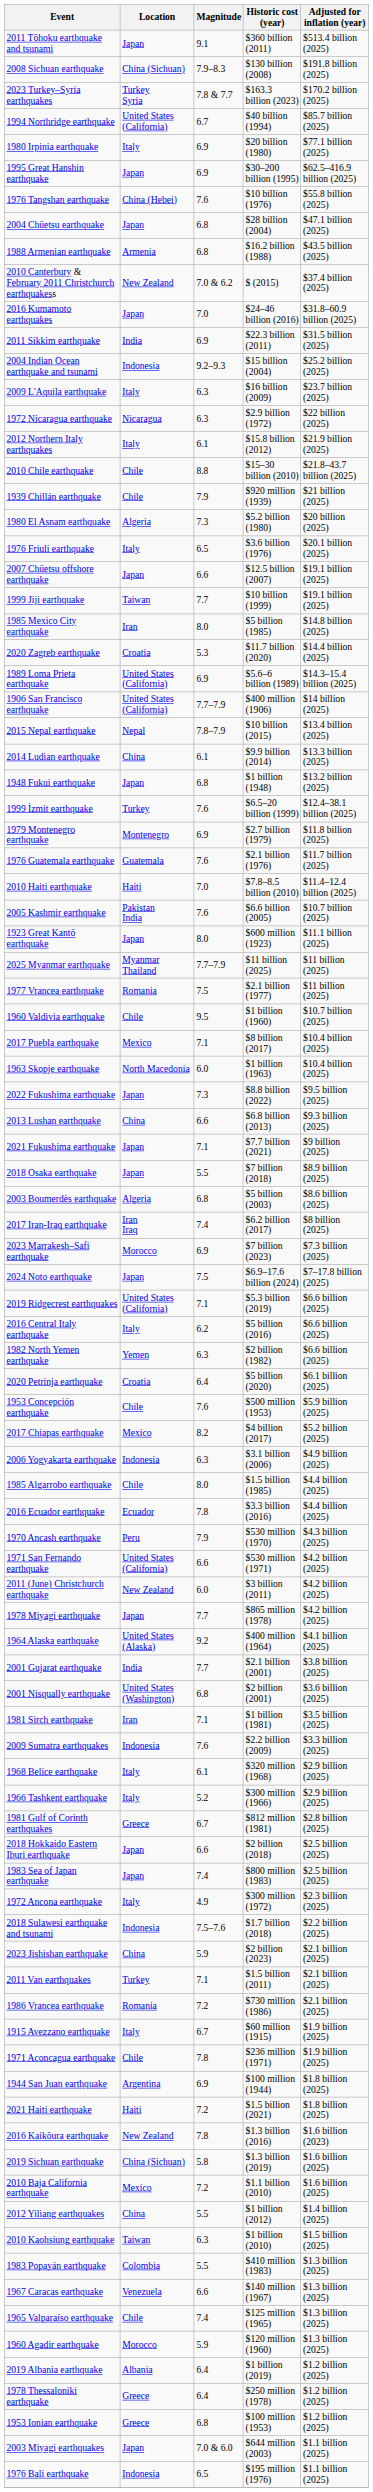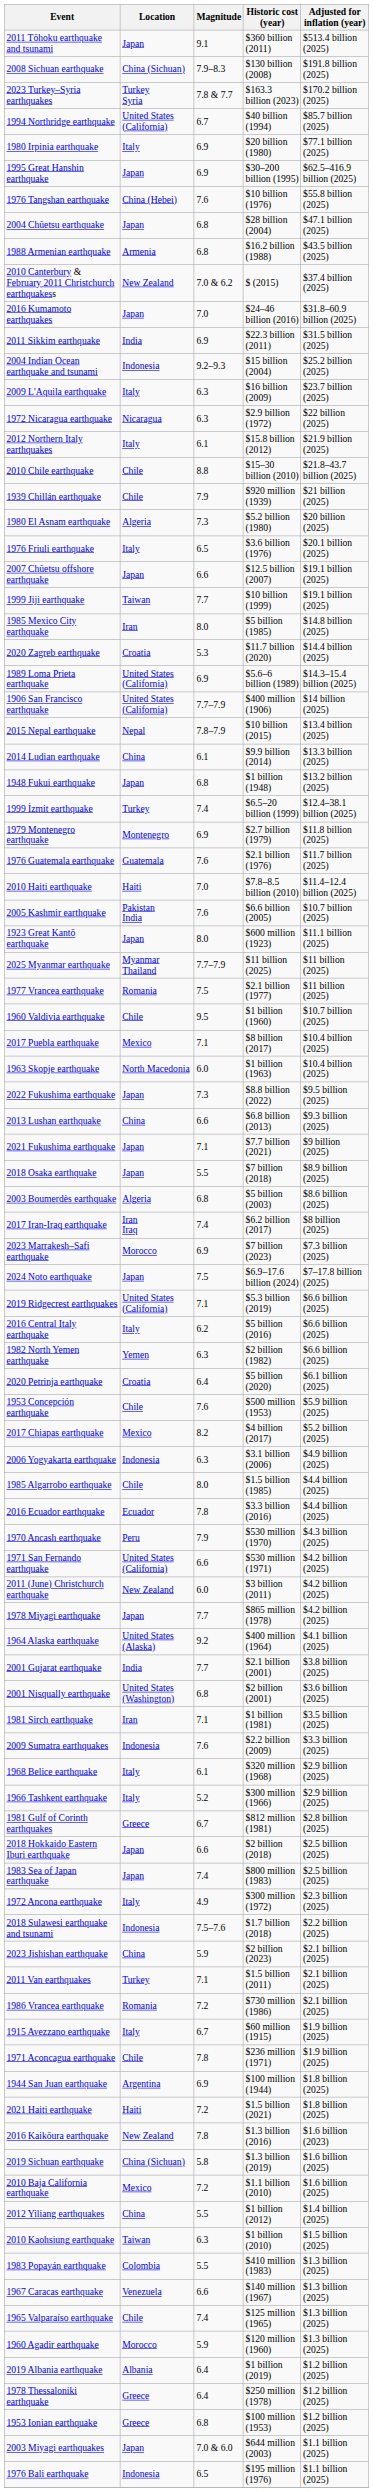1999 İzmit earthquake | Magnitude: 7.6 -> 7.4
